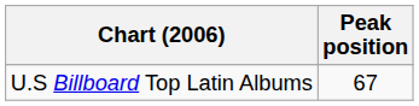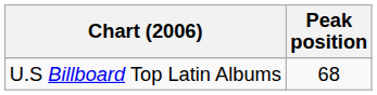U.S Billboard Top Latin Albums | Peak position: 67 -> 68
